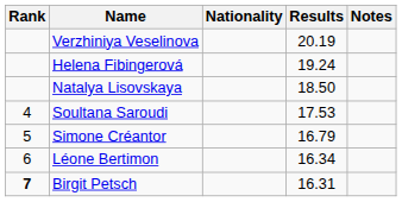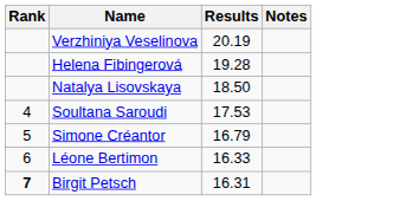- column: Nationality
Helena Fibingerová | Results: 19.24 -> 19.28
Léone Bertimon | Results: 16.34 -> 16.33
